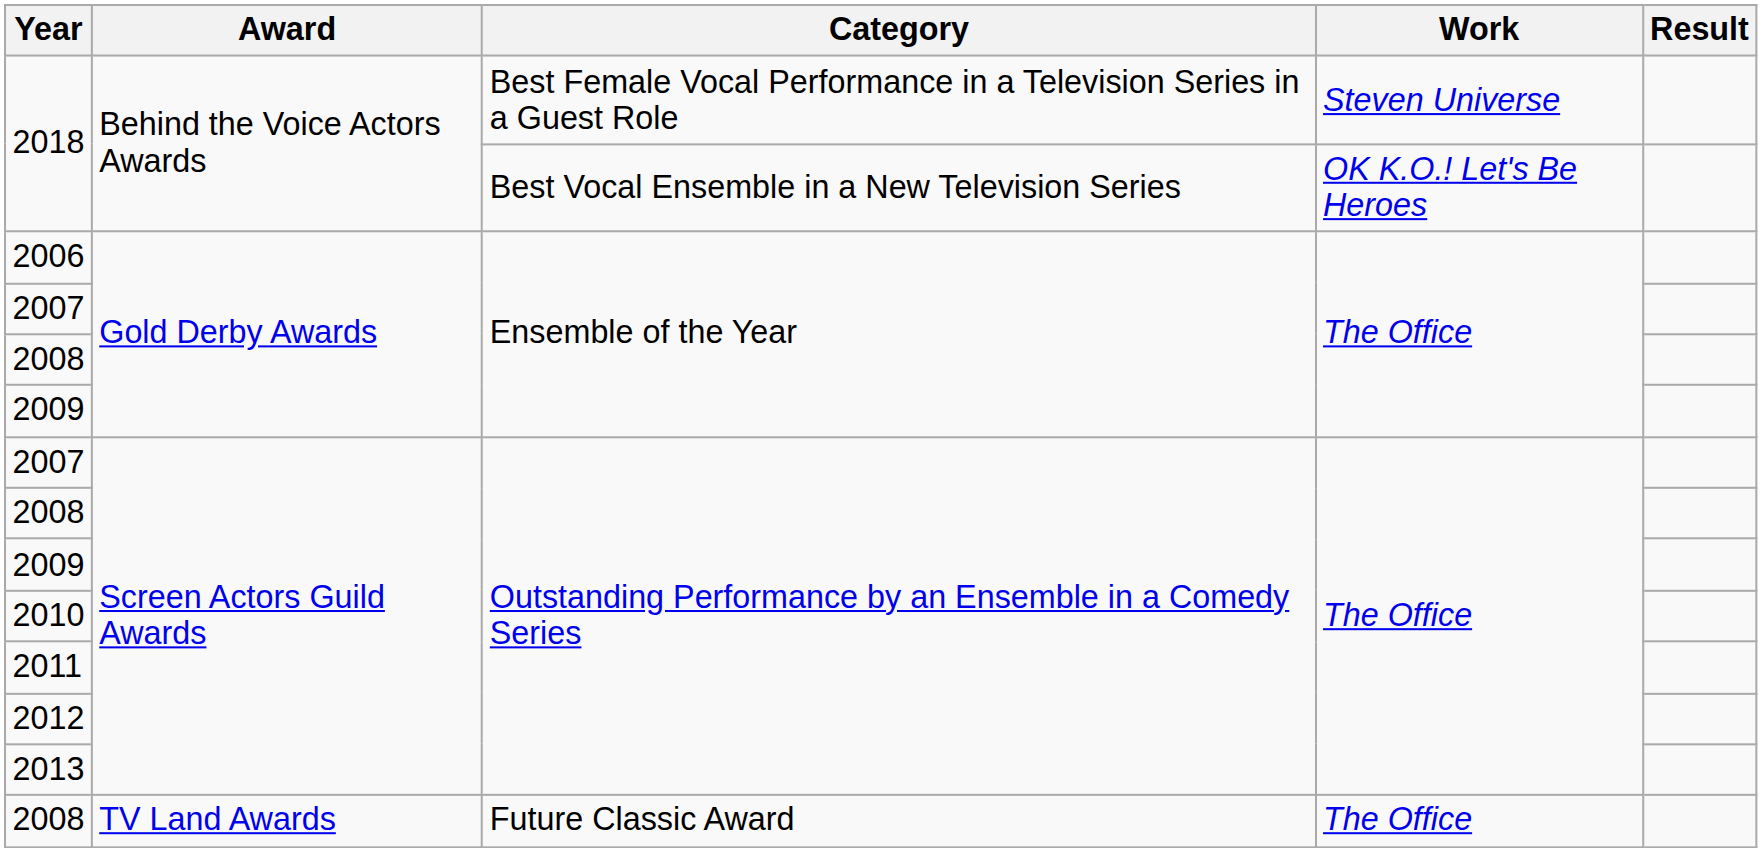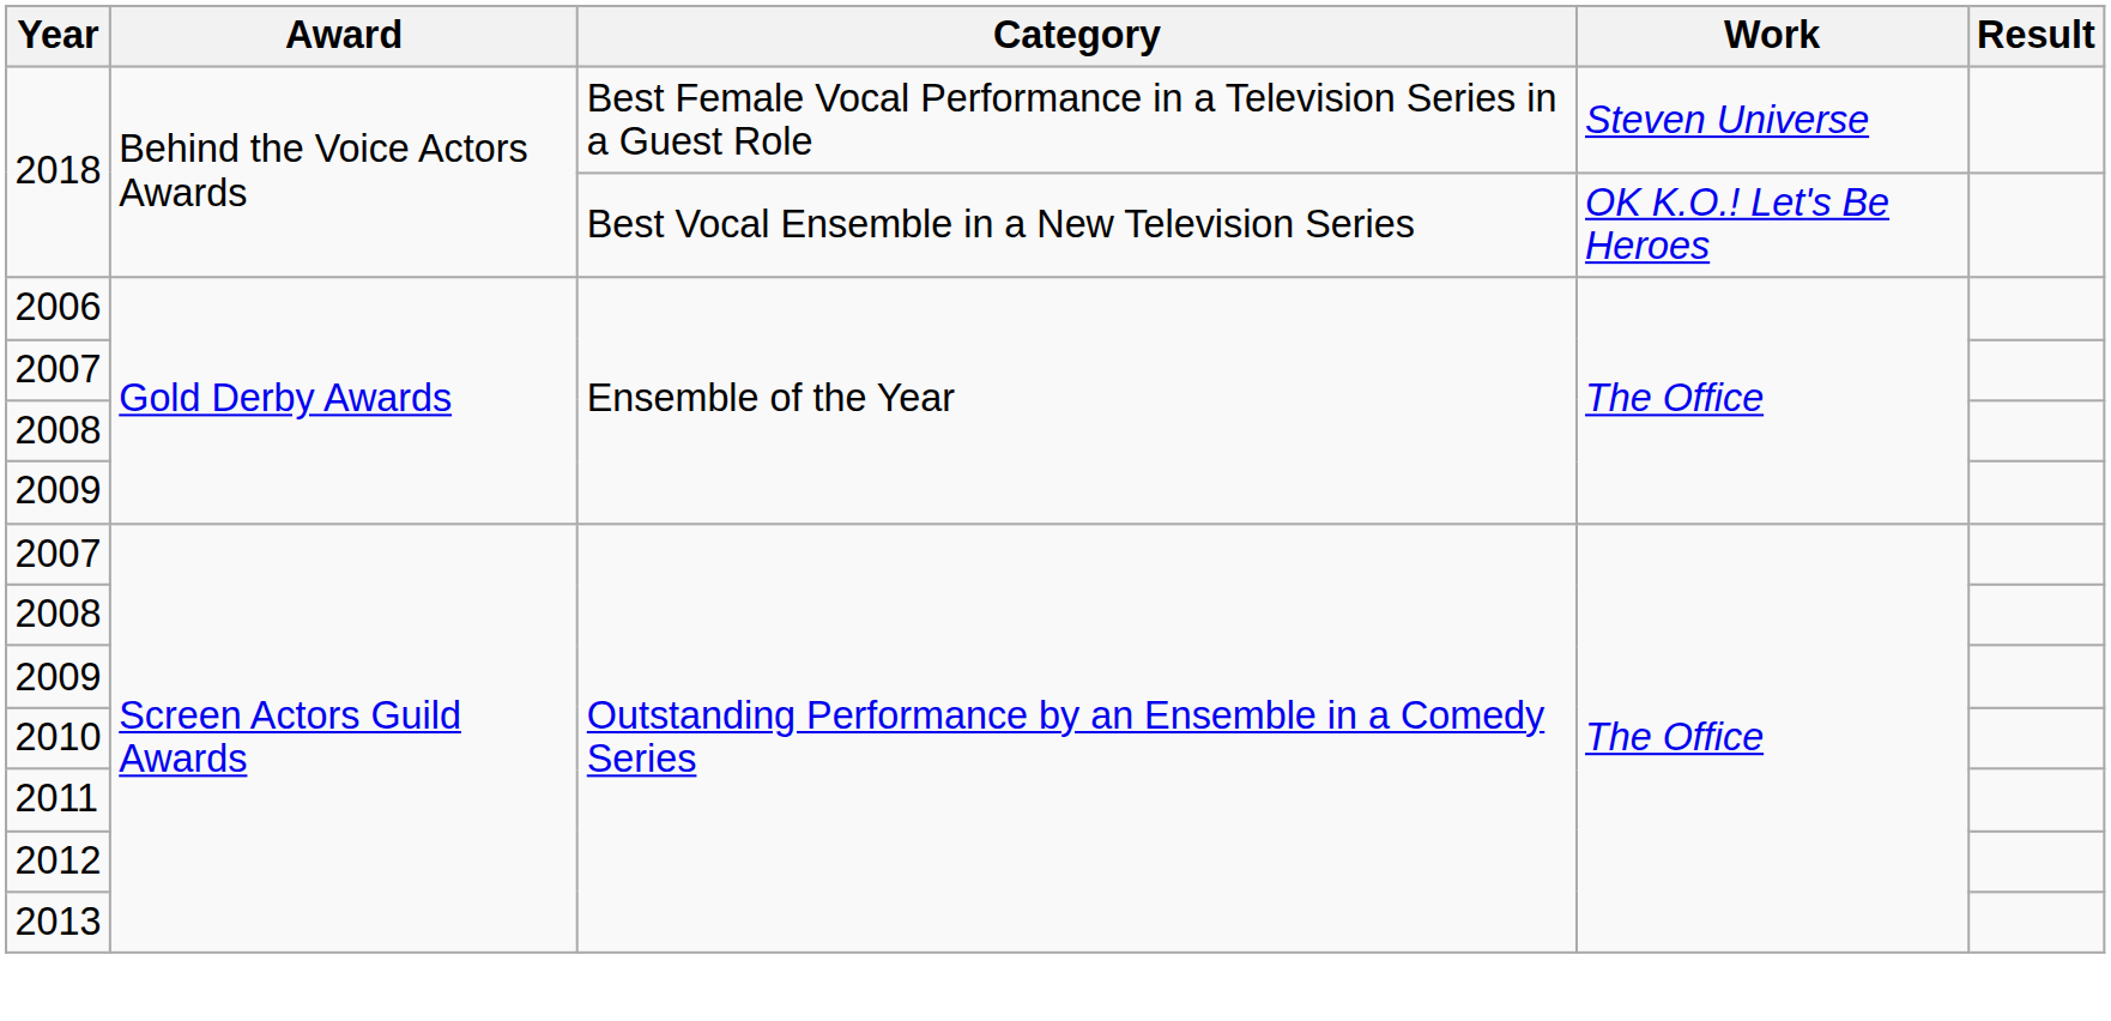- row: 2008 | TV Land Awards | Future Classic Award | The Office
